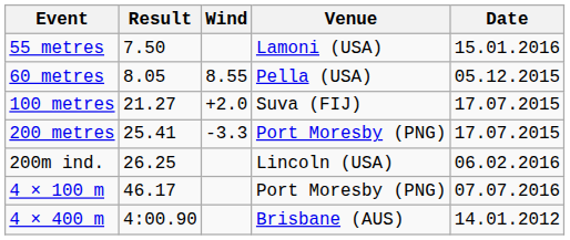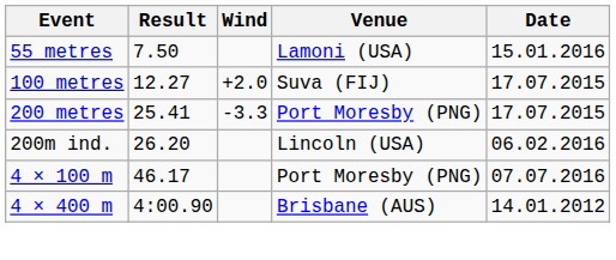- row: 60 metres | 8.05 | 8.55 | Pella (USA) | 05.12.2015
100 metres | Result: 21.27 -> 12.27
200m ind. | Result: 26.25 -> 26.20
